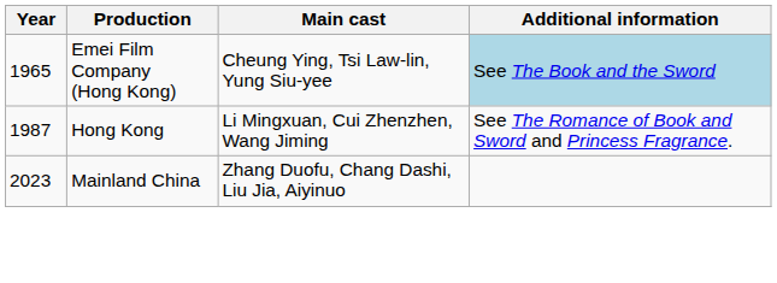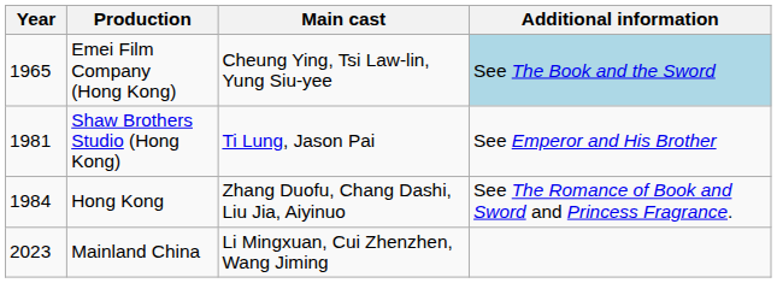+ row: 1981 | Shaw Brothers Studio (Hong Kong) | Ti Lung, Jason Pai | See Emperor and His Brother
Hong Kong | Year: 1987 -> 1984
Hong Kong | Main cast: Li Mingxuan, Cui Zhenzhen, Wang Jiming -> Zhang Duofu, Chang Dashi, Liu Jia, Aiyinuo
Mainland China | Main cast: Zhang Duofu, Chang Dashi, Liu Jia, Aiyinuo -> Li Mingxuan, Cui Zhenzhen, Wang Jiming
